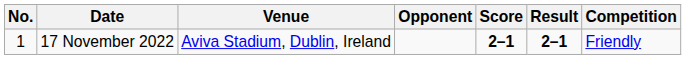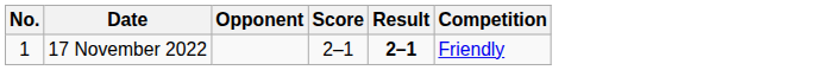- column: Venue | Aviva Stadium, Dublin, Ireland
17 November 2022 | Score: bold -> normal
